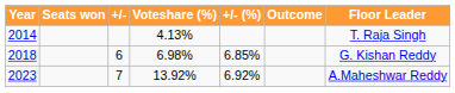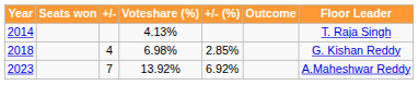2018 | +/-: 6 -> 4
2018 | +/- (%): 6.85% -> 2.85%
